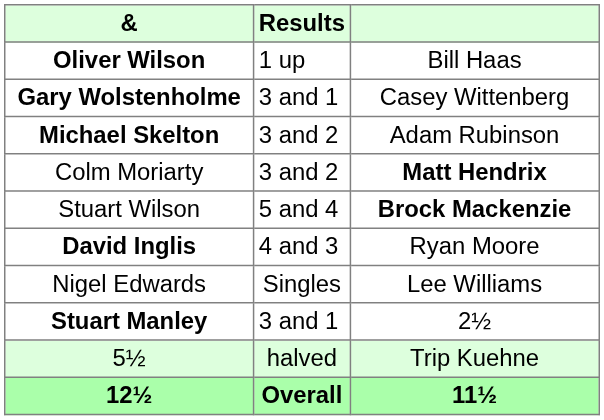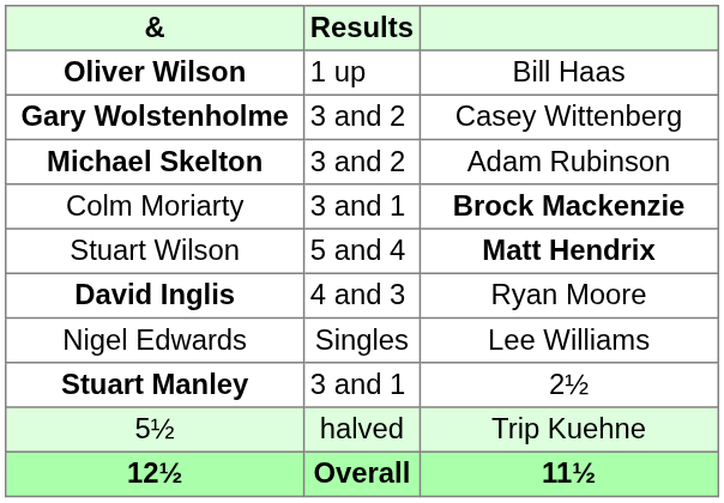Gary Wolstenholme | Results: 3 and 1 -> 3 and 2
Colm Moriarty | Results: 3 and 2 -> 3 and 1
Colm Moriarty | column 3: Matt Hendrix -> Brock Mackenzie
Stuart Wilson | column 3: Brock Mackenzie -> Matt Hendrix
